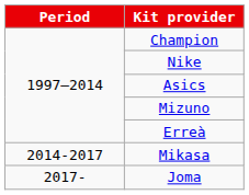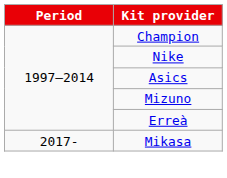Mikasa | Period: 2014-2017 -> 2017-
- row: 2017- | Joma
